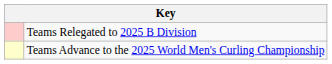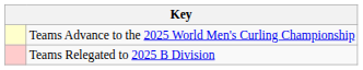rows swapped: Teams Advance to the 2025 World Men's Curling Championship <-> Teams Relegated to 2025 B Division
